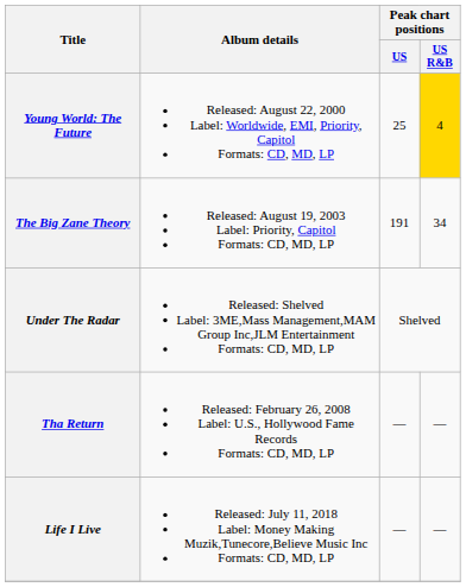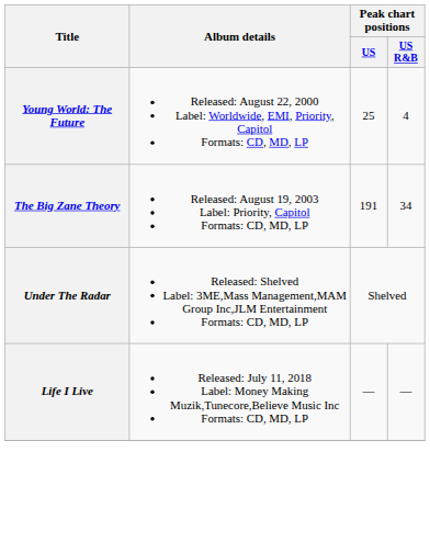Young World: The Future | Peak chart positions / US R&B: gold background -> no background
- row: Tha Return | Released: February 26, 2008 Label: U.S., Hollywood Fame Records Formats: CD, MD, LP | — | —
